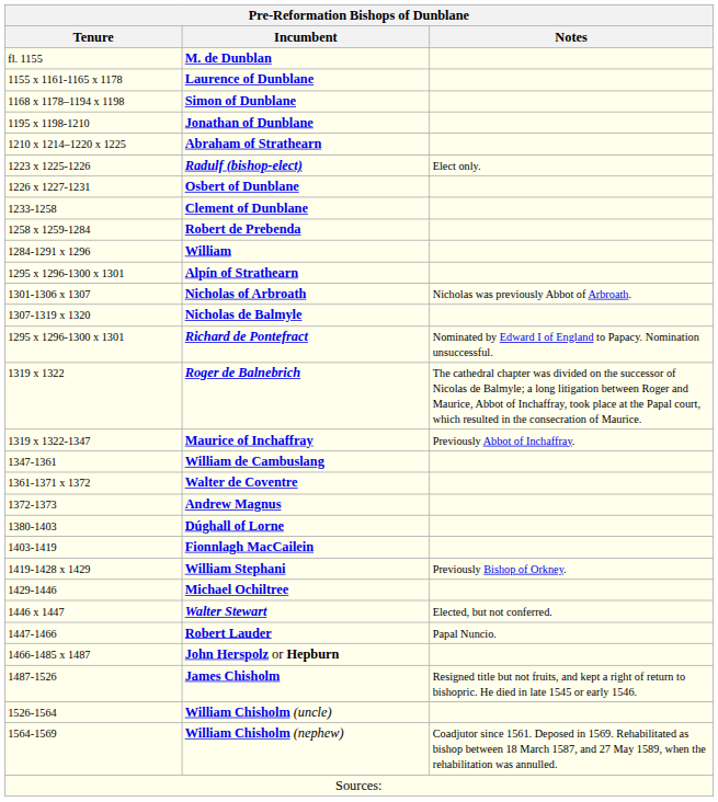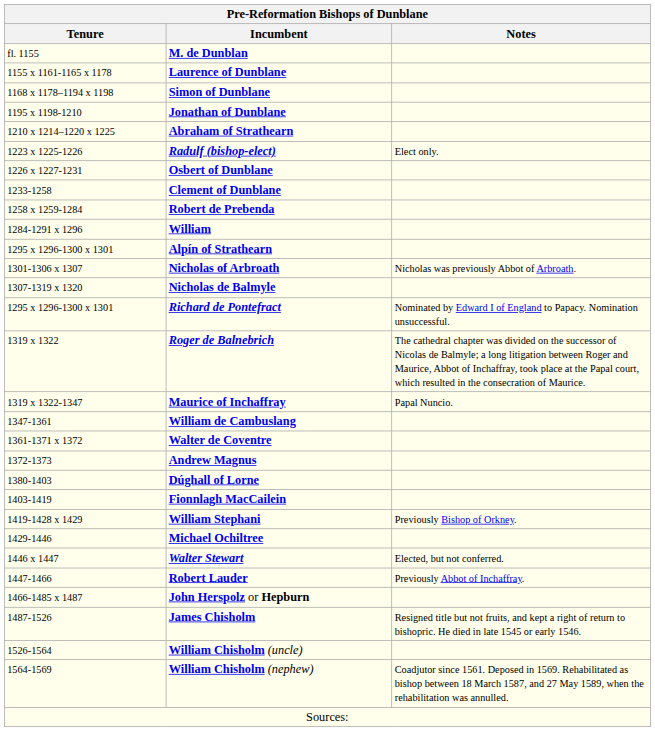Maurice of Inchaffray | Notes: Previously Abbot of Inchaffray. -> Papal Nuncio.
Robert Lauder | Notes: Papal Nuncio. -> Previously Abbot of Inchaffray.
